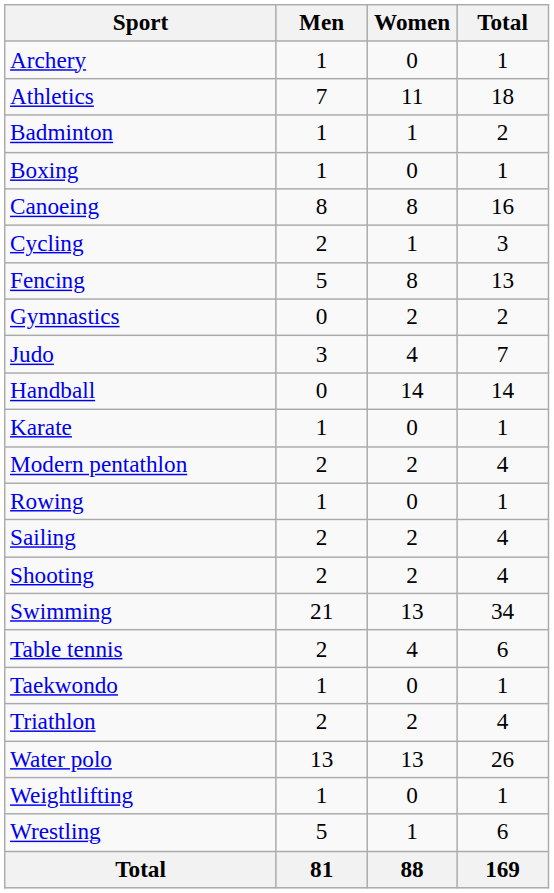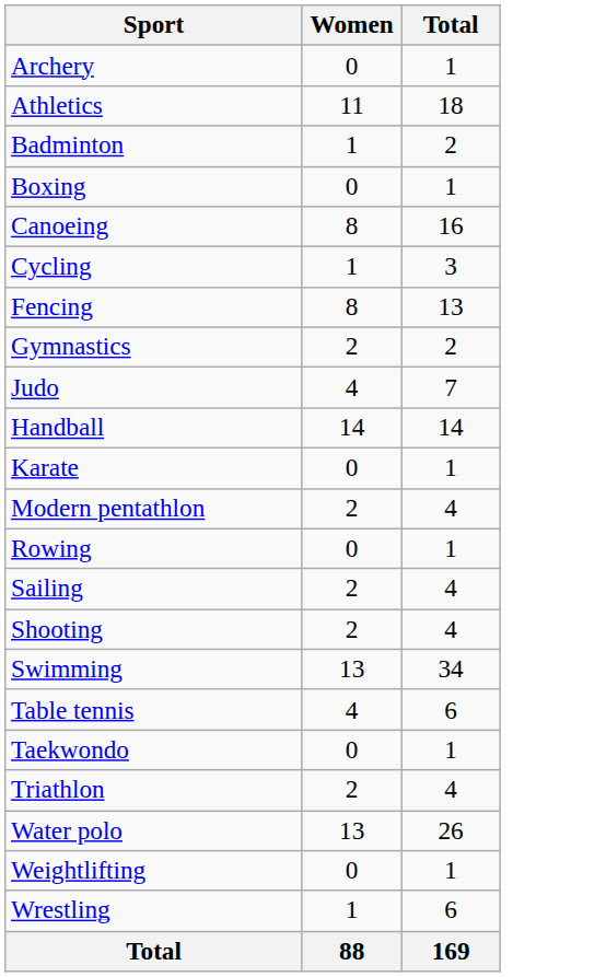- column: Men | 1 | 7 | 1 | 1 | 8 | 2 | 5 | 0 | 3 | 0 | 1 | 2 | 1 | 2 | 2 | 21 | 2 | 1 | 2 | 13 | 1 | 5 | 81
